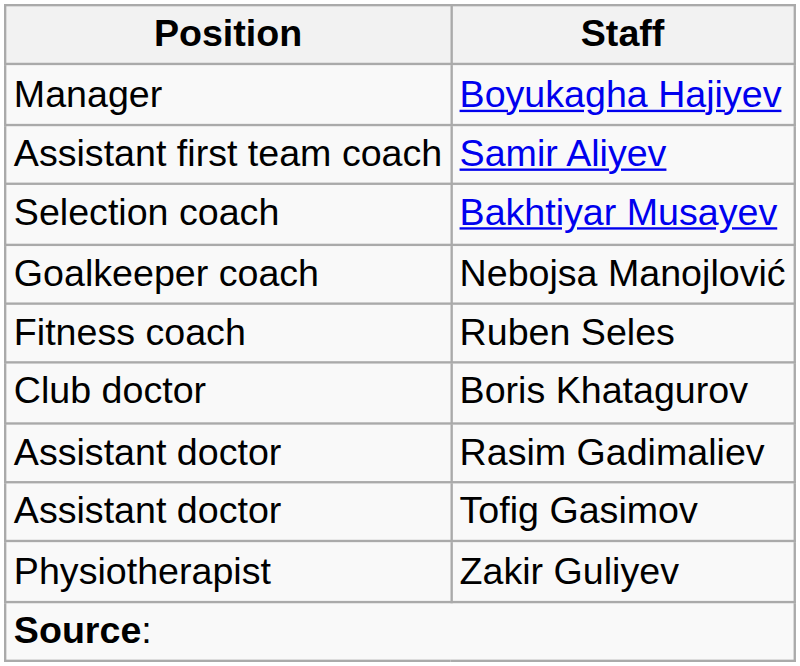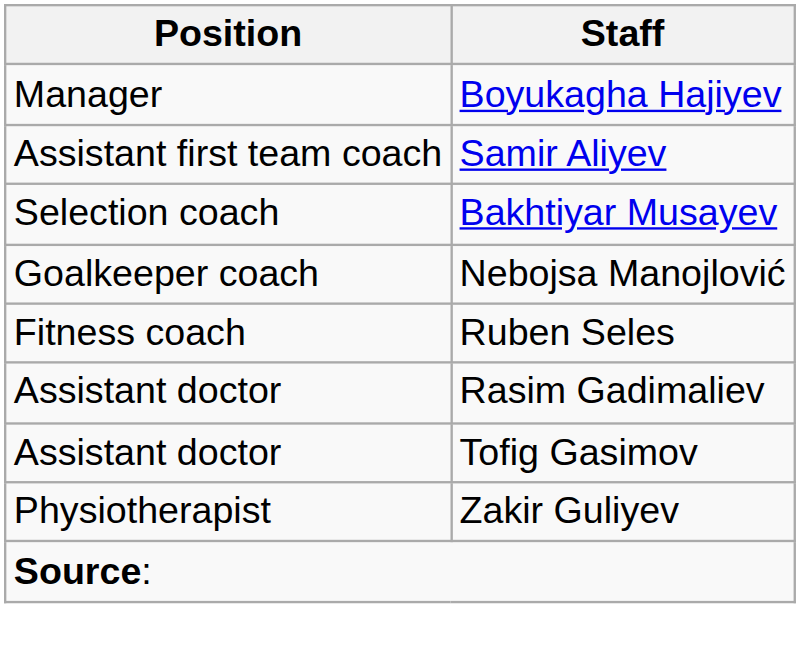- row: Club doctor | Boris Khatagurov
